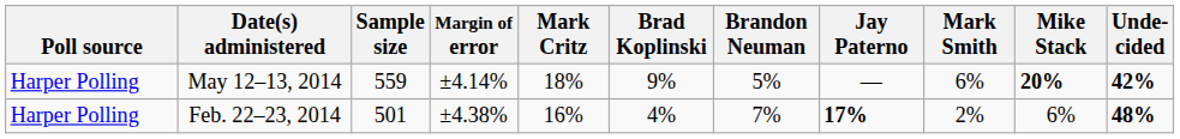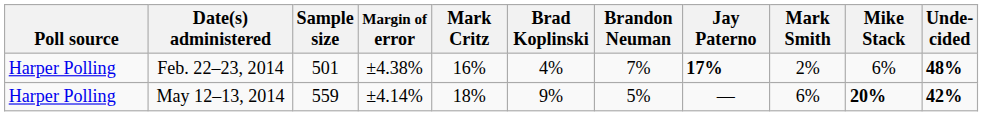rows swapped: May 12–13, 2014 <-> Feb. 22–23, 2014
